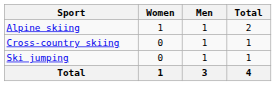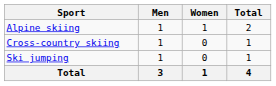columns swapped: Men <-> Women
